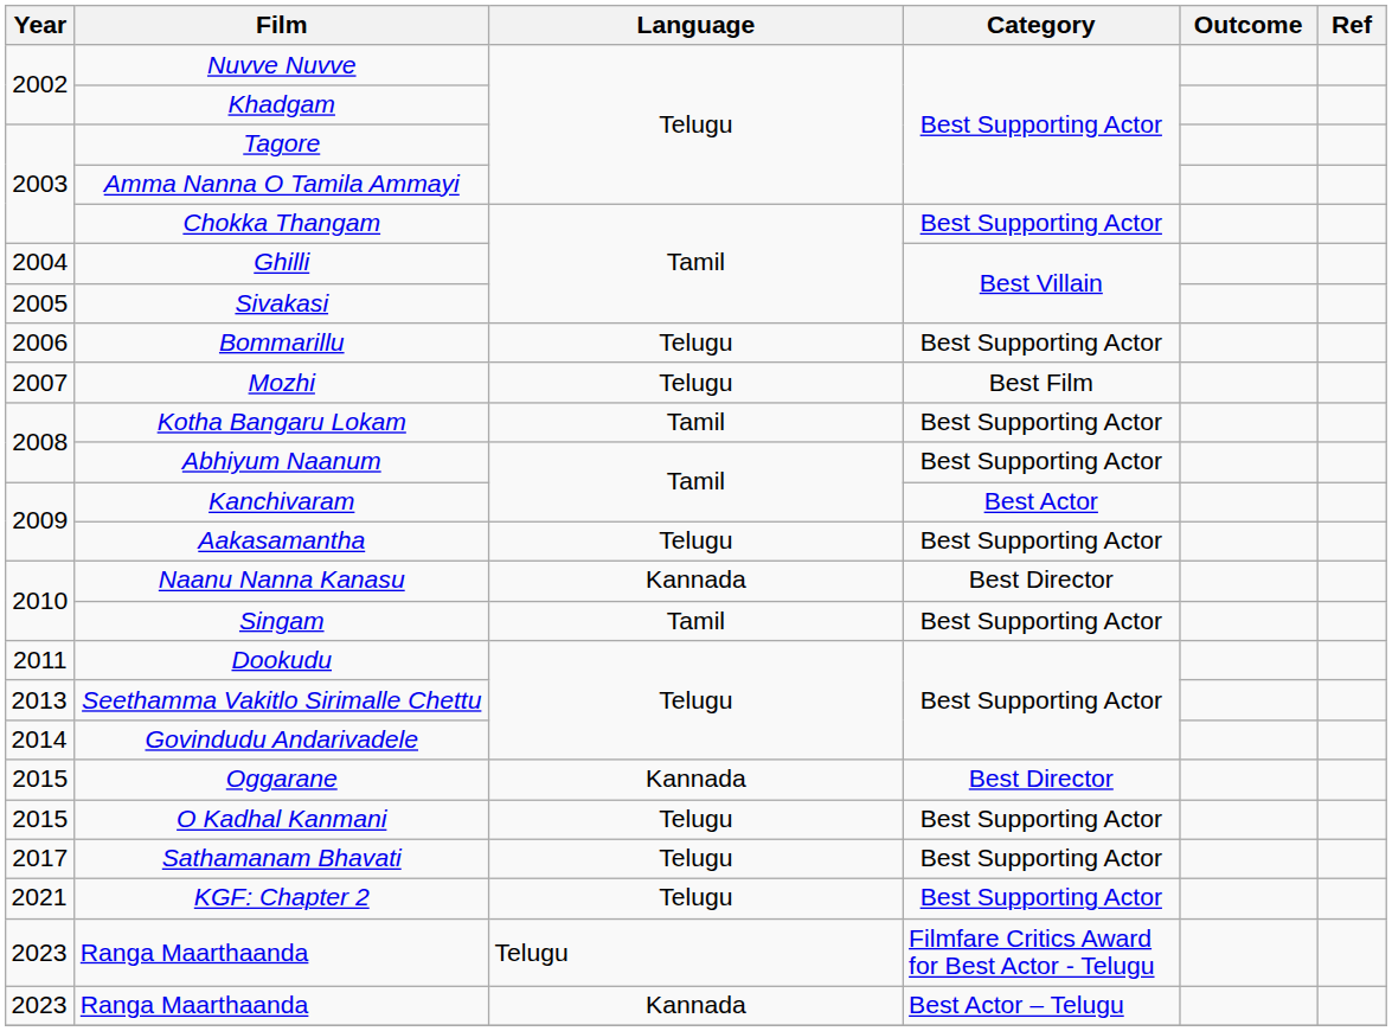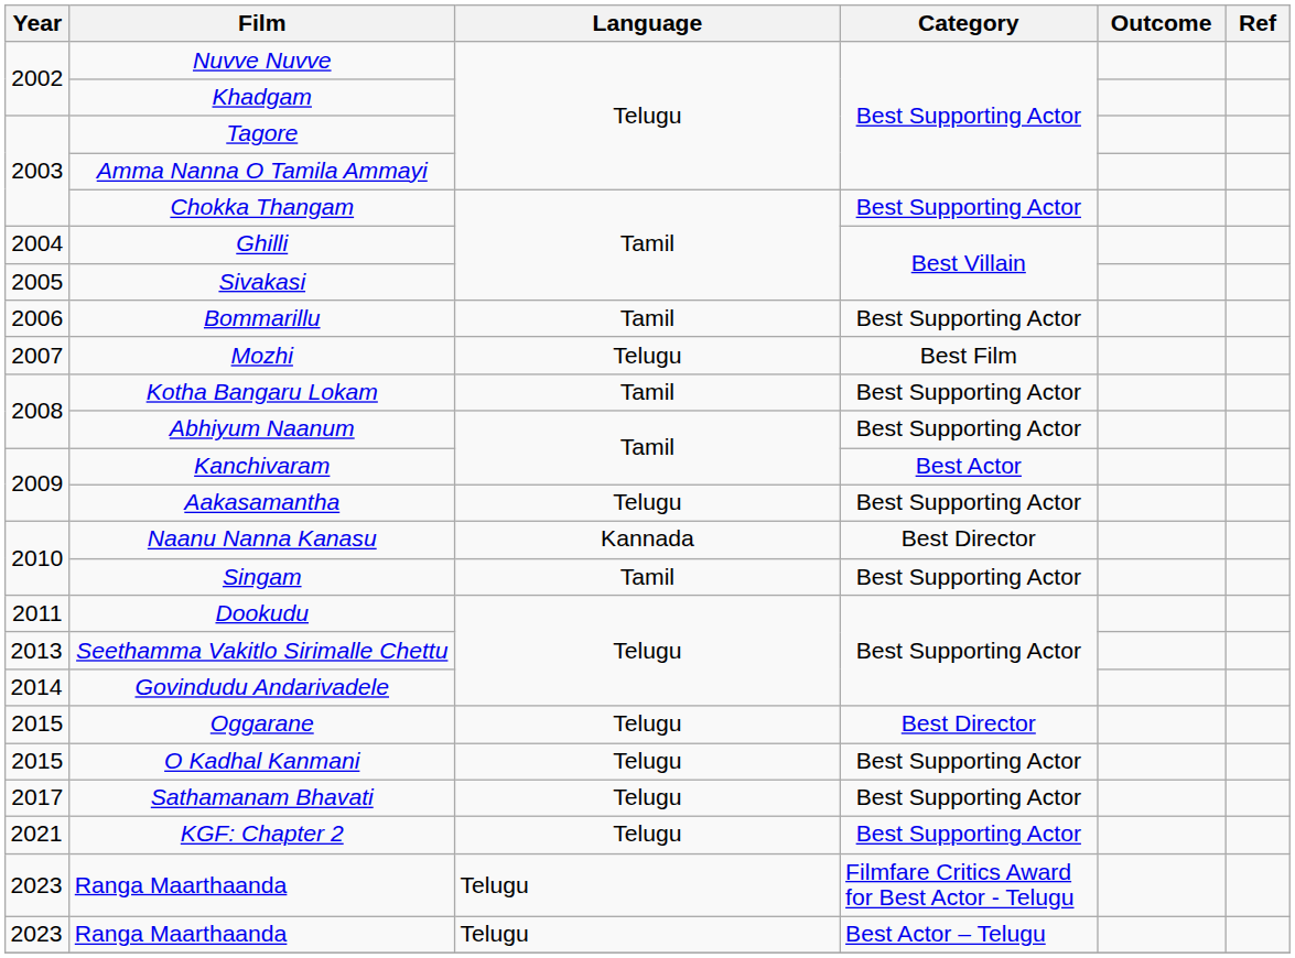Bommarillu | Language: Telugu -> Tamil
Oggarane | Language: Kannada -> Telugu
Ranga Maarthaanda / Best Actor – Telugu | Language: Kannada -> Telugu
